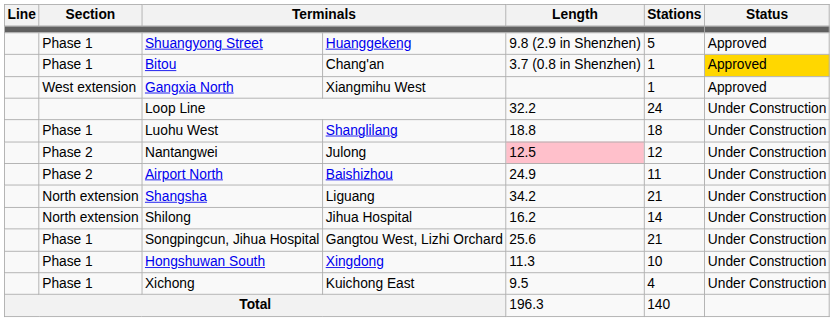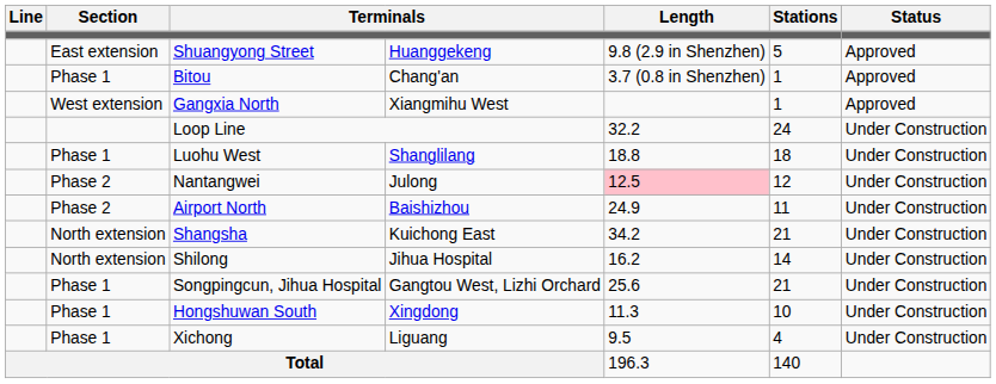Shuangyong Street | Section: Phase 1 -> East extension
Bitou | Status: gold background -> no background
Shangsha | column 4: Liguang -> Kuichong East
Xichong | column 4: Kuichong East -> Liguang
